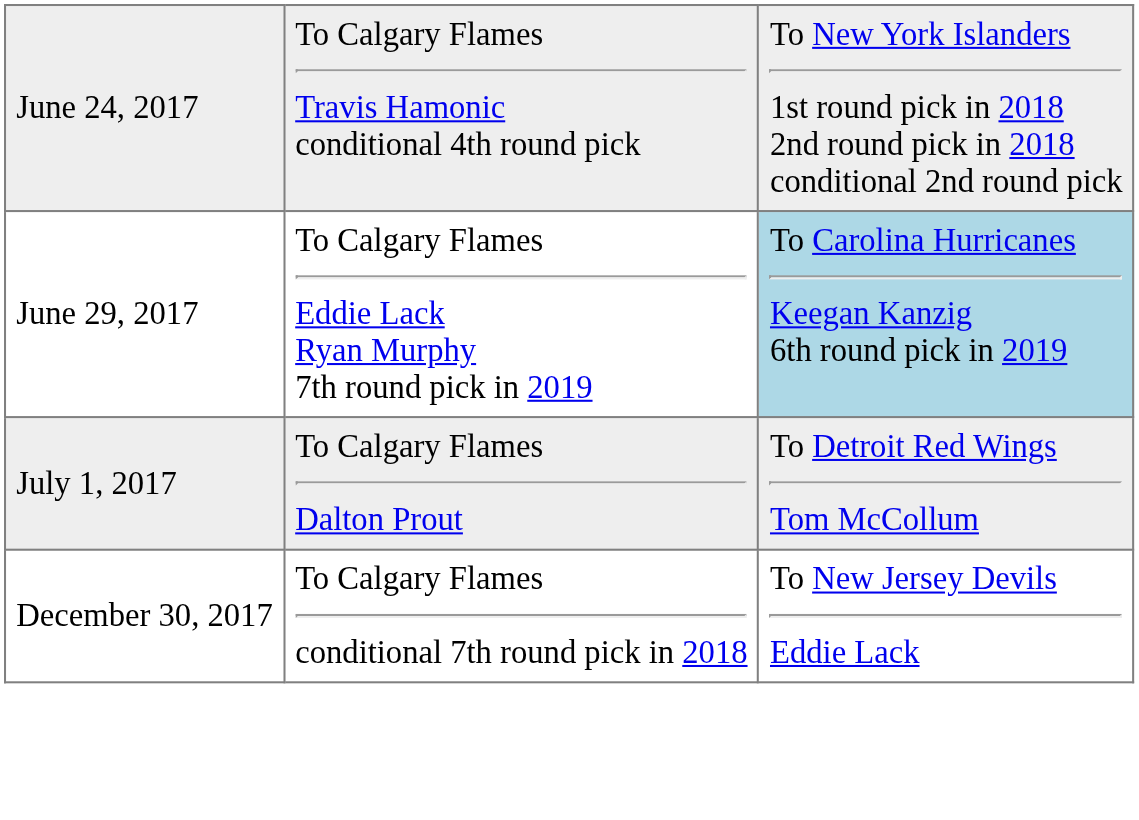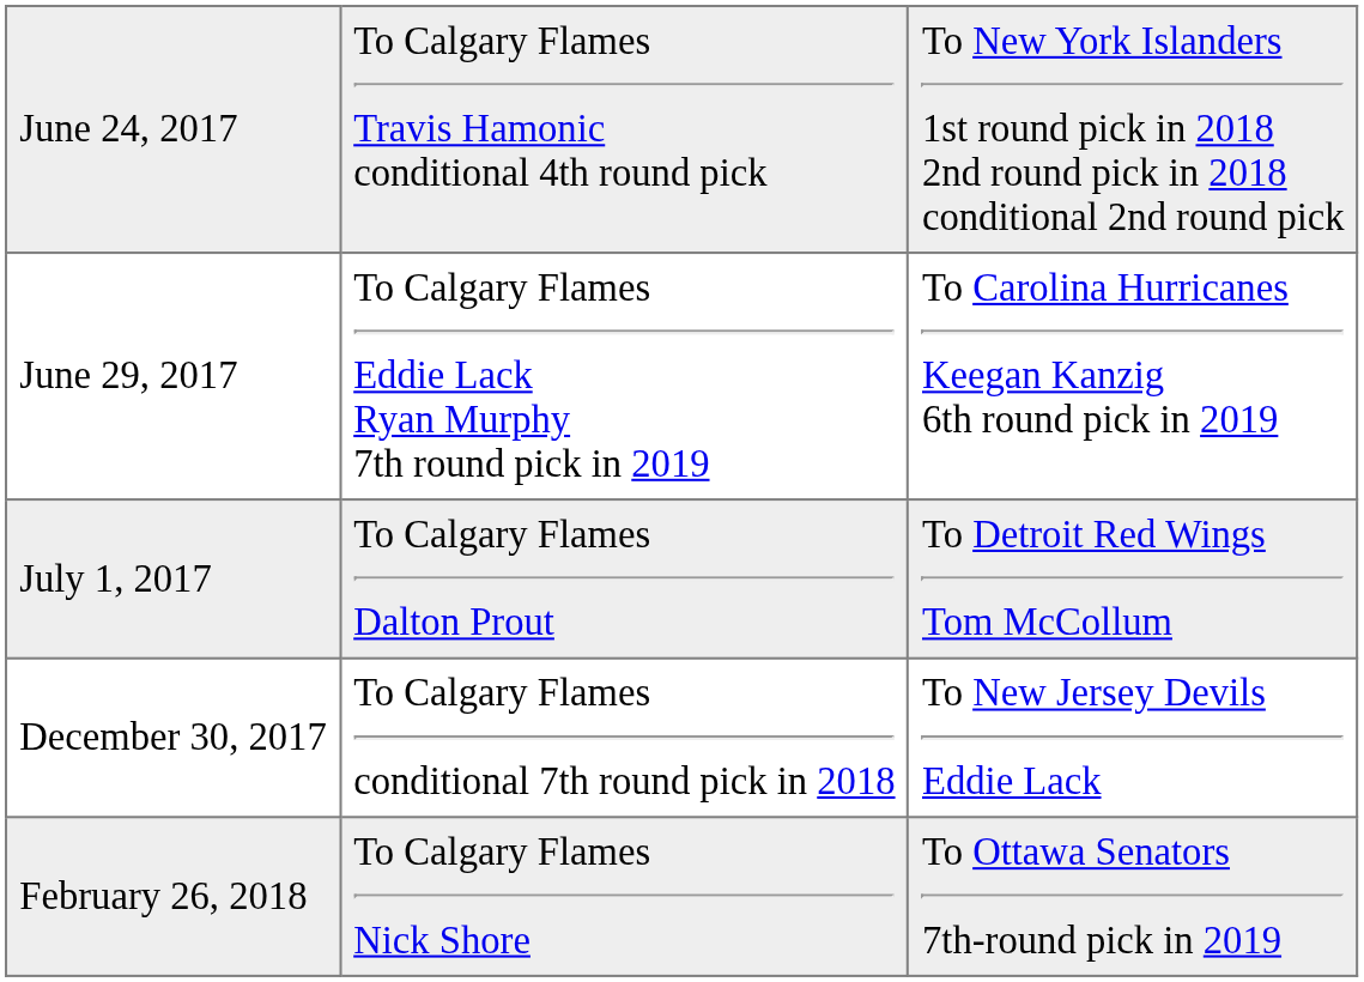June 29, 2017 | column 3: lightblue background -> no background
+ row: February 26, 2018 | To Calgary Flames Nick Shore | To Ottawa Senators 7th-round pick in 2019
